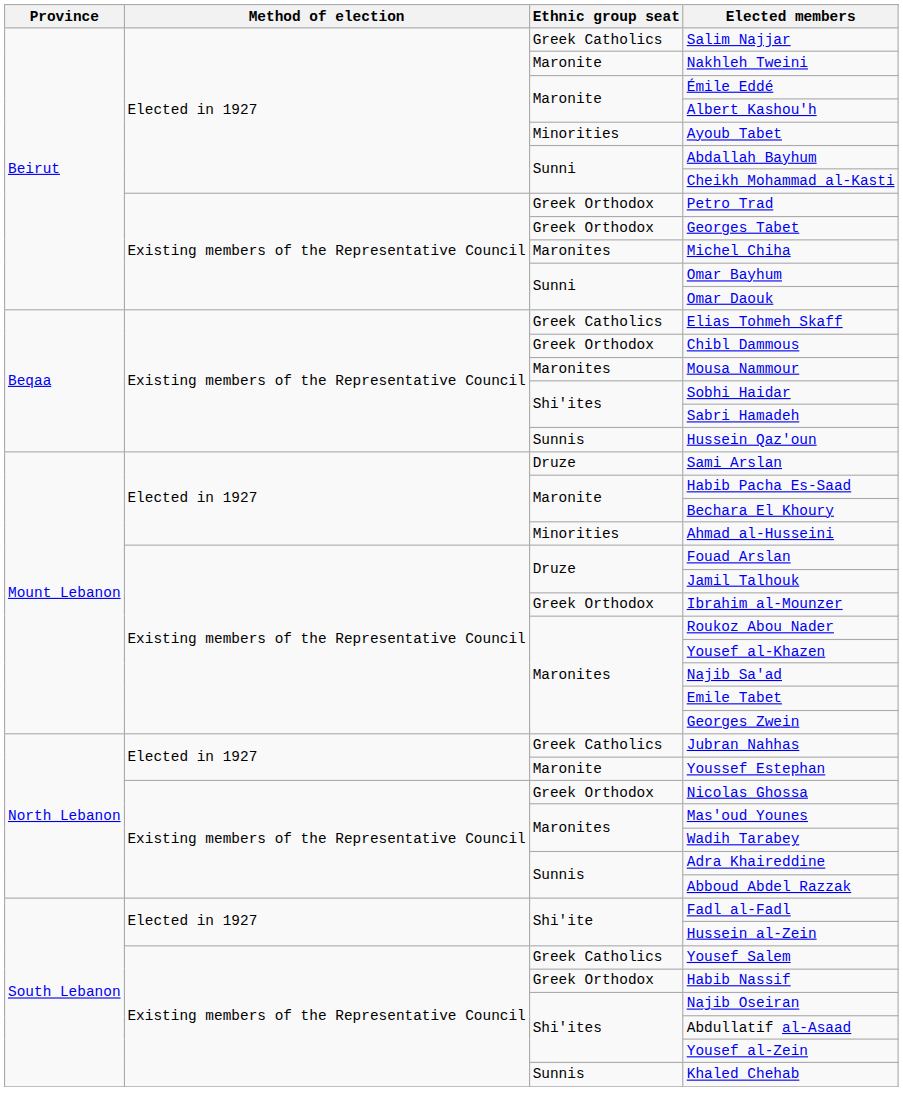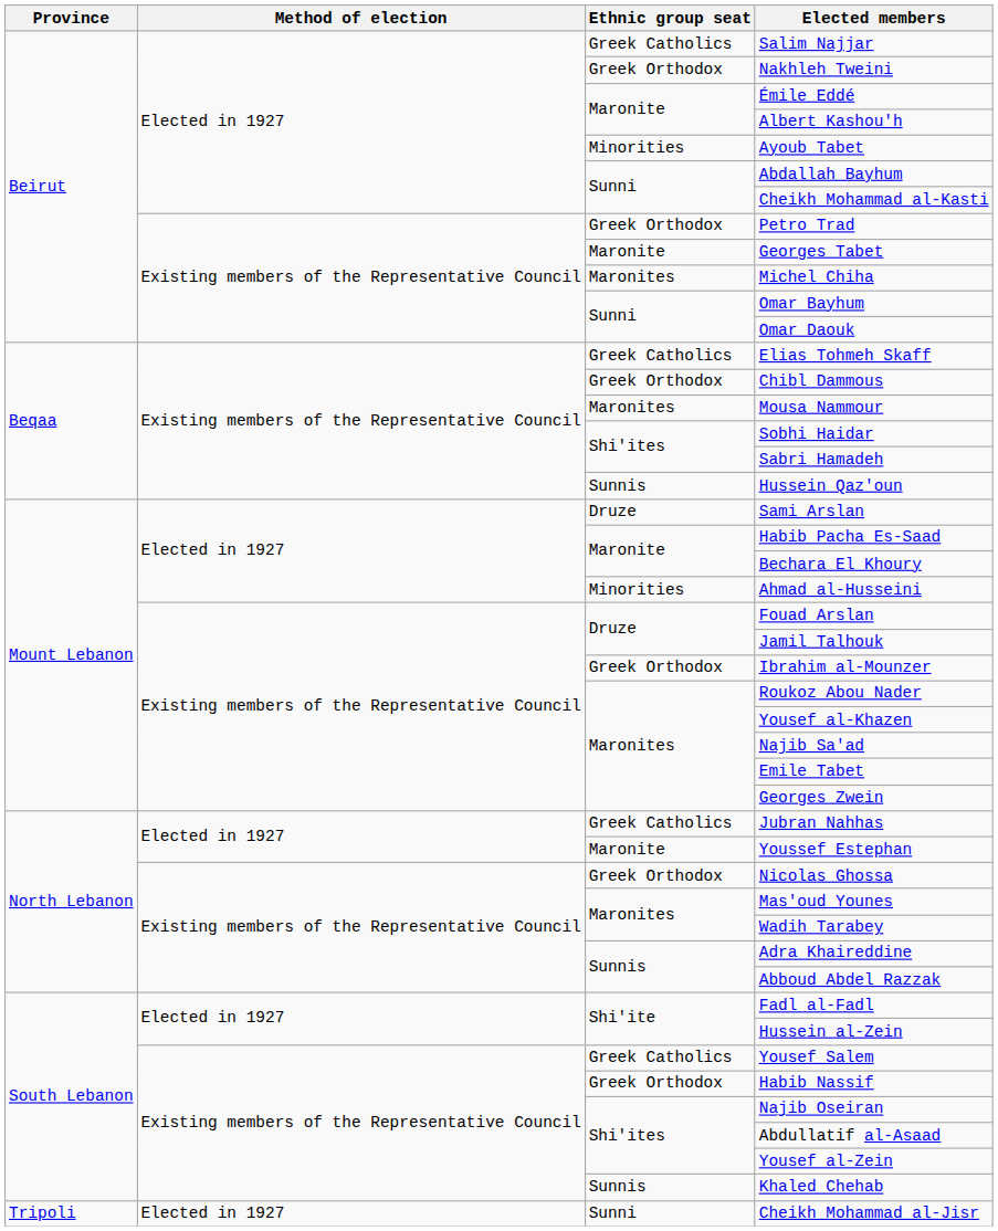Nakhleh Tweini | Ethnic group seat: Maronite -> Greek Orthodox
Georges Tabet | Ethnic group seat: Greek Orthodox -> Maronite
+ row: Tripoli | Elected in 1927 | Sunni | Cheikh Mohammad al-Jisr
